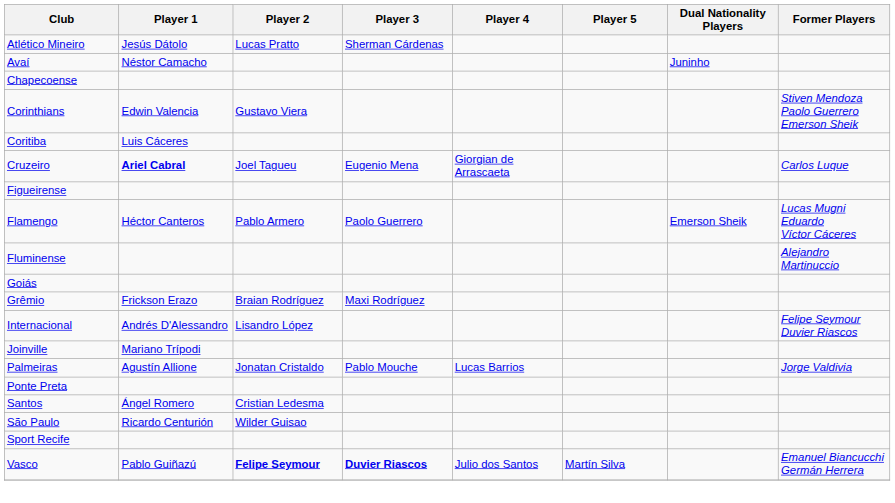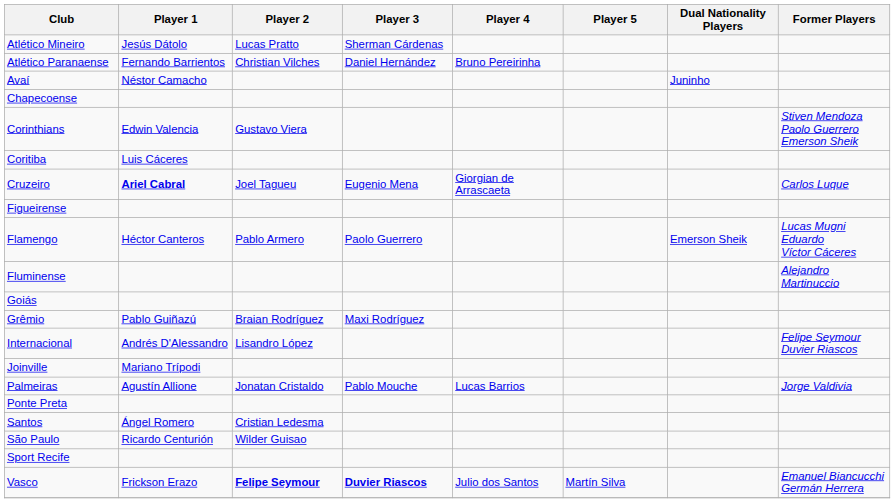+ row: Atlético Paranaense | Fernando Barrientos | Christian Vilches | Daniel Hernández | Bruno Pereirinha
Grêmio | Player 1: Frickson Erazo -> Pablo Guiñazú
Vasco | Player 1: Pablo Guiñazú -> Frickson Erazo
